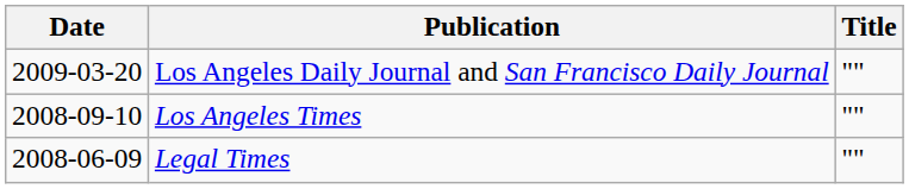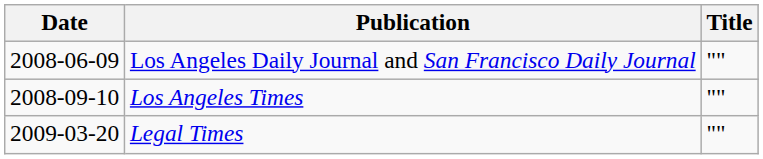Los Angeles Daily Journal and San Francisco Daily Journal | Date: 2009-03-20 -> 2008-06-09
Legal Times | Date: 2008-06-09 -> 2009-03-20
